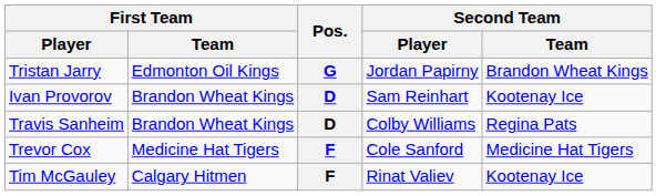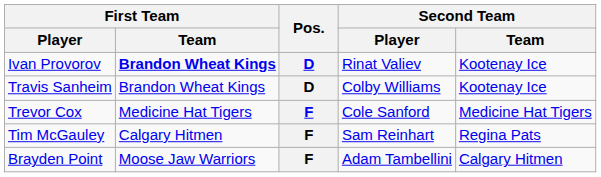- row: Tristan Jarry | Edmonton Oil Kings | G | Jordan Papirny | Brandon Wheat Kings
Ivan Provorov | First Team / Team: normal -> bold
Ivan Provorov | Second Team / Player: Sam Reinhart -> Rinat Valiev
Travis Sanheim | Second Team / Team: Regina Pats -> Kootenay Ice
Tim McGauley | Second Team / Player: Rinat Valiev -> Sam Reinhart
Tim McGauley | Second Team / Team: Kootenay Ice -> Regina Pats
+ row: Brayden Point | Moose Jaw Warriors | F | Adam Tambellini | Calgary Hitmen
